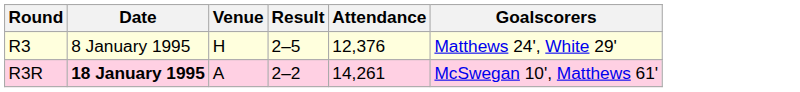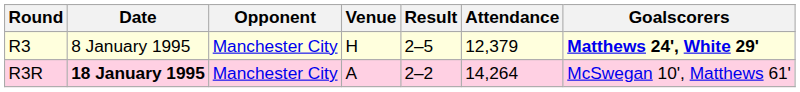+ column: Opponent | Manchester City | Manchester City
R3 | Attendance: 12,376 -> 12,379
R3 | Goalscorers: normal -> bold
R3R | Attendance: 14,261 -> 14,264
